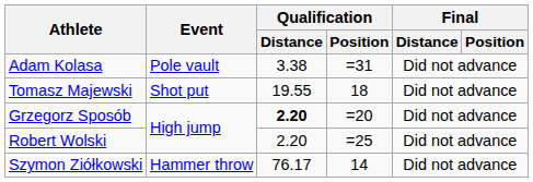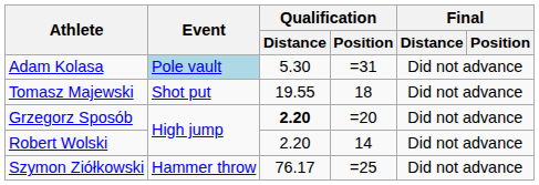Adam Kolasa | Event: no background -> lightblue background
Adam Kolasa | Qualification / Distance: 3.38 -> 5.30
Robert Wolski | Qualification / Position: =25 -> 14
Szymon Ziółkowski | Qualification / Position: 14 -> =25
